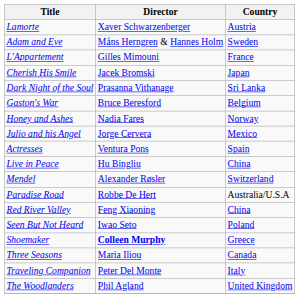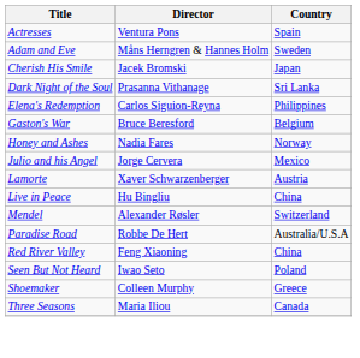rows swapped: Actresses <-> Lamorte
- row: L'Appartement | Gilles Mimouni | France
+ row: Elena's Redemption | Carlos Siguion-Reyna | Philippines
Shoemaker | Director: bold -> normal
- row: Traveling Companion | Peter Del Monte | Italy
- row: The Woodlanders | Phil Agland | United Kingdom
